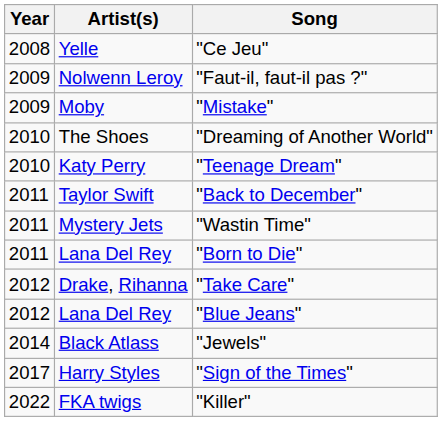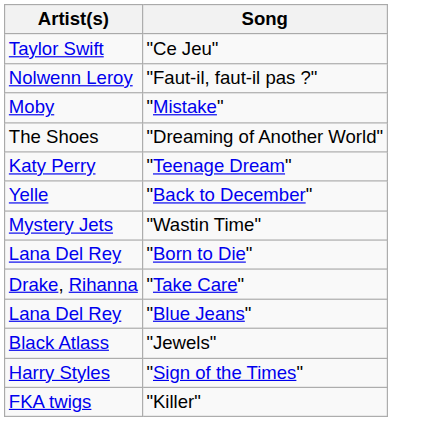- column: Year | 2008 | 2009 | 2009 | 2010 | 2010 | 2011 | 2011 | 2011 | 2012 | 2012 | 2014 | 2017 | 2022
"Ce Jeu" | Artist(s): Yelle -> Taylor Swift
"Back to December" | Artist(s): Taylor Swift -> Yelle
